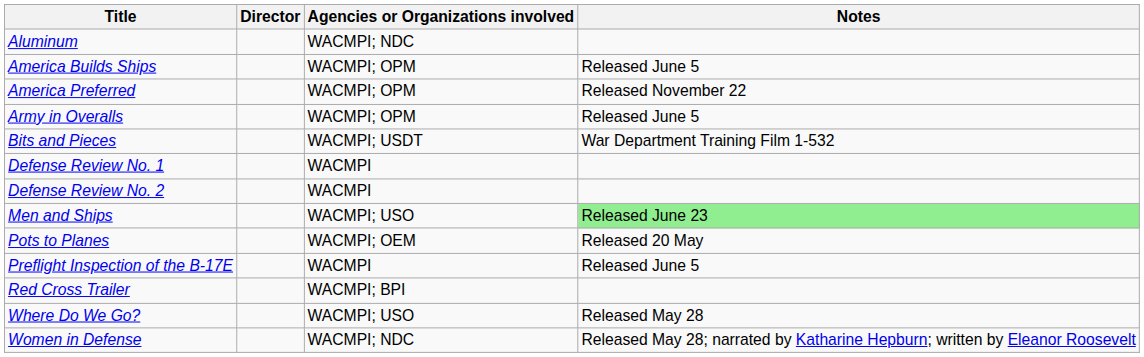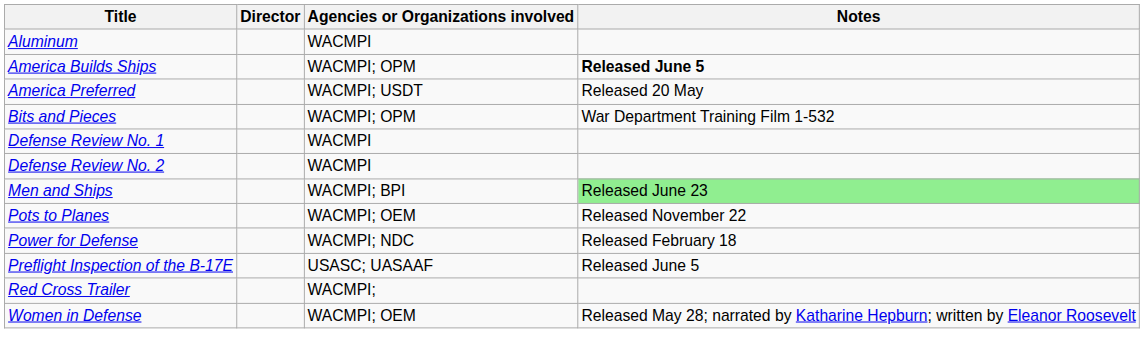Aluminum | Agencies or Organizations involved: WACMPI; NDC -> WACMPI
America Builds Ships | Notes: normal -> bold
America Preferred | Agencies or Organizations involved: WACMPI; OPM -> WACMPI; USDT
America Preferred | Notes: Released November 22 -> Released 20 May
- row: Army in Overalls | WACMPI; OPM | Released June 5
Bits and Pieces | Agencies or Organizations involved: WACMPI; USDT -> WACMPI; OPM
Men and Ships | Agencies or Organizations involved: WACMPI; USO -> WACMPI; BPI
Pots to Planes | Notes: Released 20 May -> Released November 22
+ row: Power for Defense | WACMPI; NDC | Released February 18
Preflight Inspection of the B-17E | Agencies or Organizations involved: WACMPI -> USASC; UASAAF
Red Cross Trailer | Agencies or Organizations involved: WACMPI; BPI -> WACMPI;
- row: Where Do We Go? | WACMPI; USO | Released May 28
Women in Defense | Agencies or Organizations involved: WACMPI; NDC -> WACMPI; OEM
